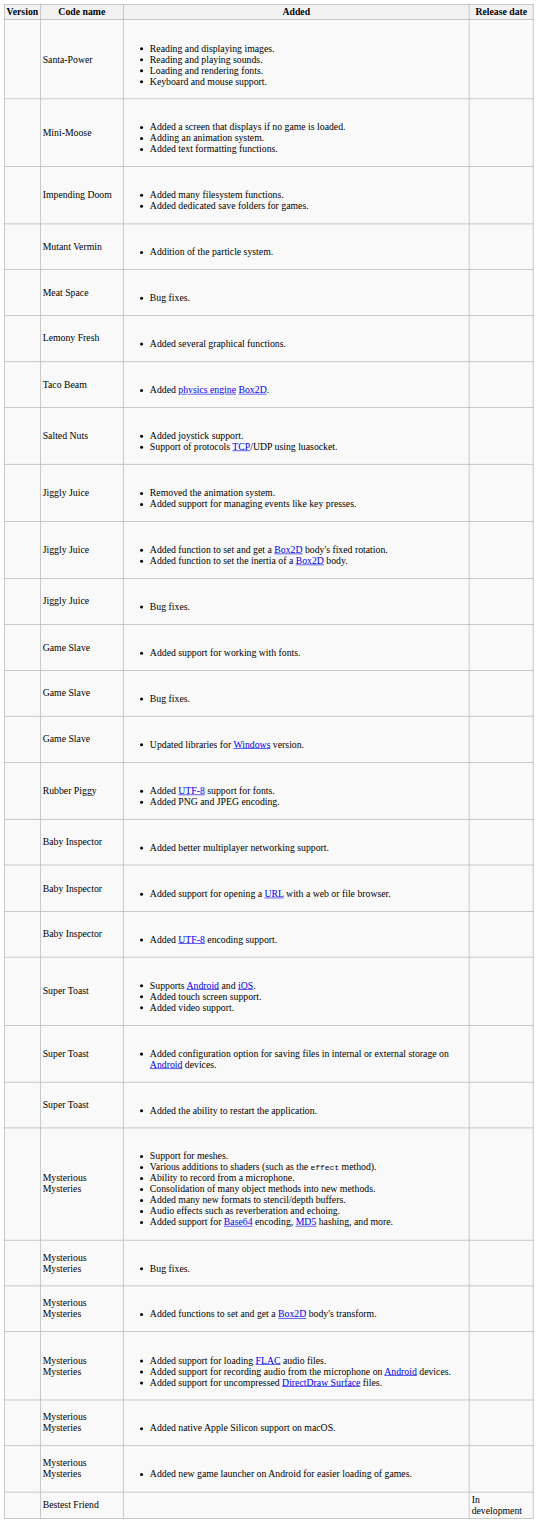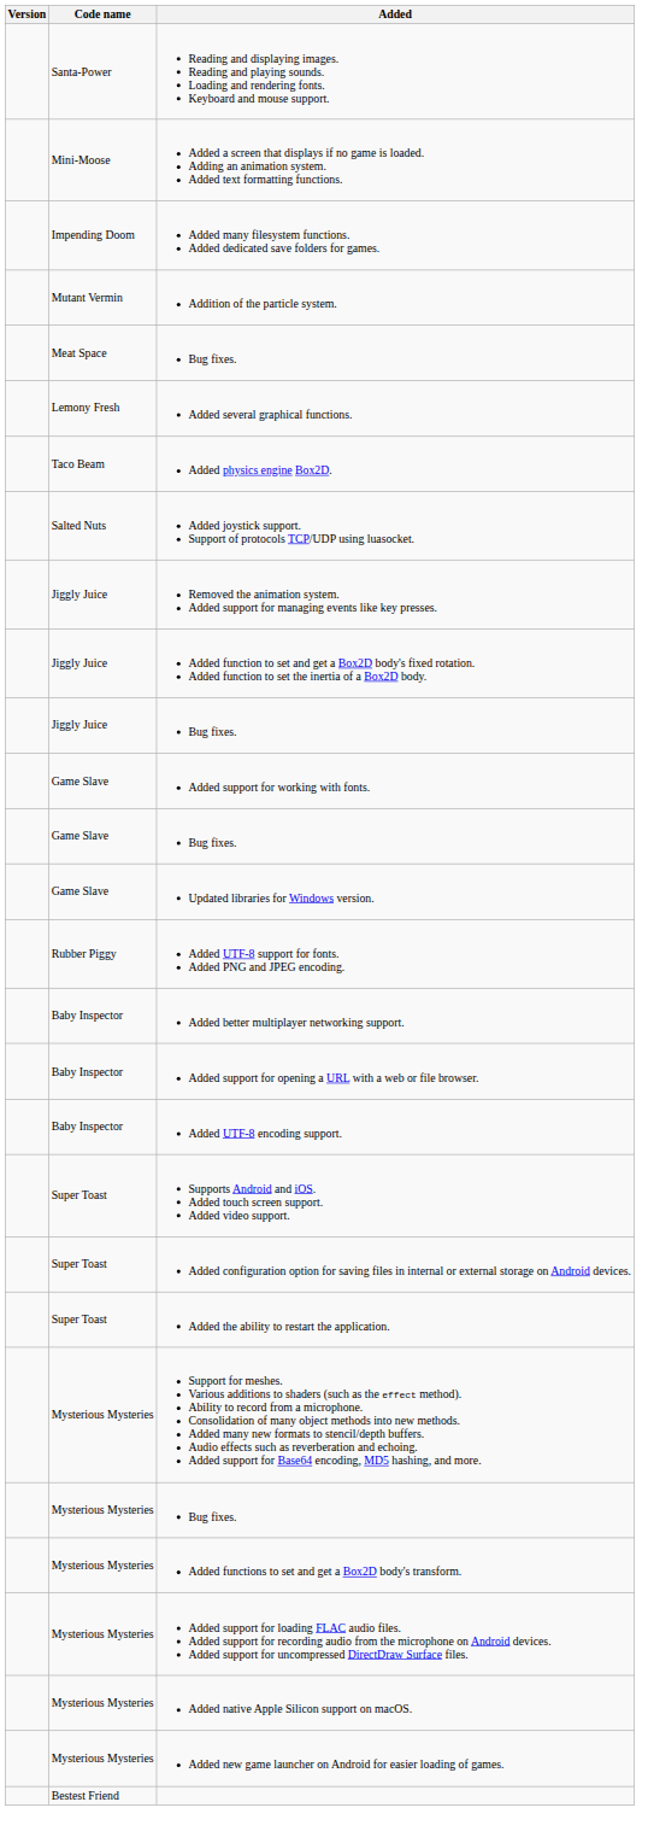- column: Release date | In development
